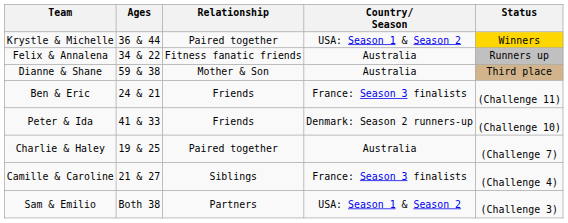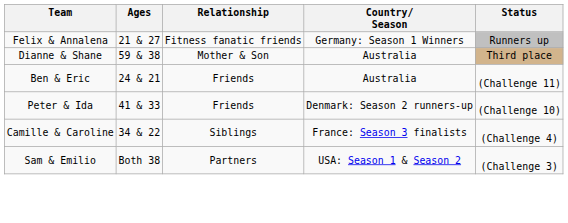- row: Krystle & Michelle | 36 & 44 | Paired together | USA: Season 1 & Season 2 | Winners
Felix & Annalena | Ages: 34 & 22 -> 21 & 27
Felix & Annalena | Country/ Season: Australia -> Germany: Season 1 Winners
Ben & Eric | Country/ Season: France: Season 3 finalists -> Australia
- row: Charlie & Haley | 19 & 25 | Paired together | Australia | (Challenge 7)
Camille & Caroline | Ages: 21 & 27 -> 34 & 22
